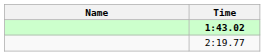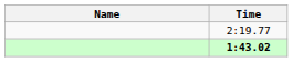rows swapped: 1:43.02 <-> 2:19.77
